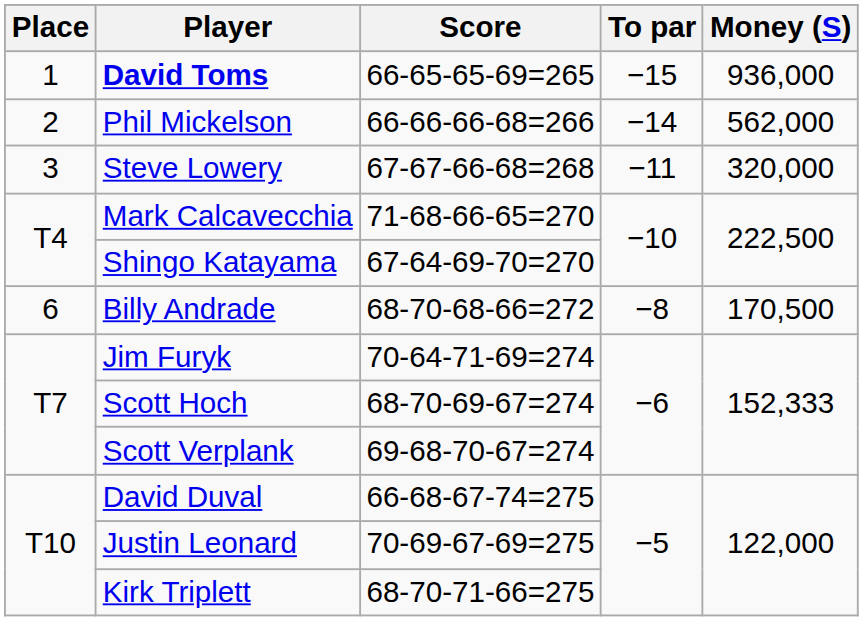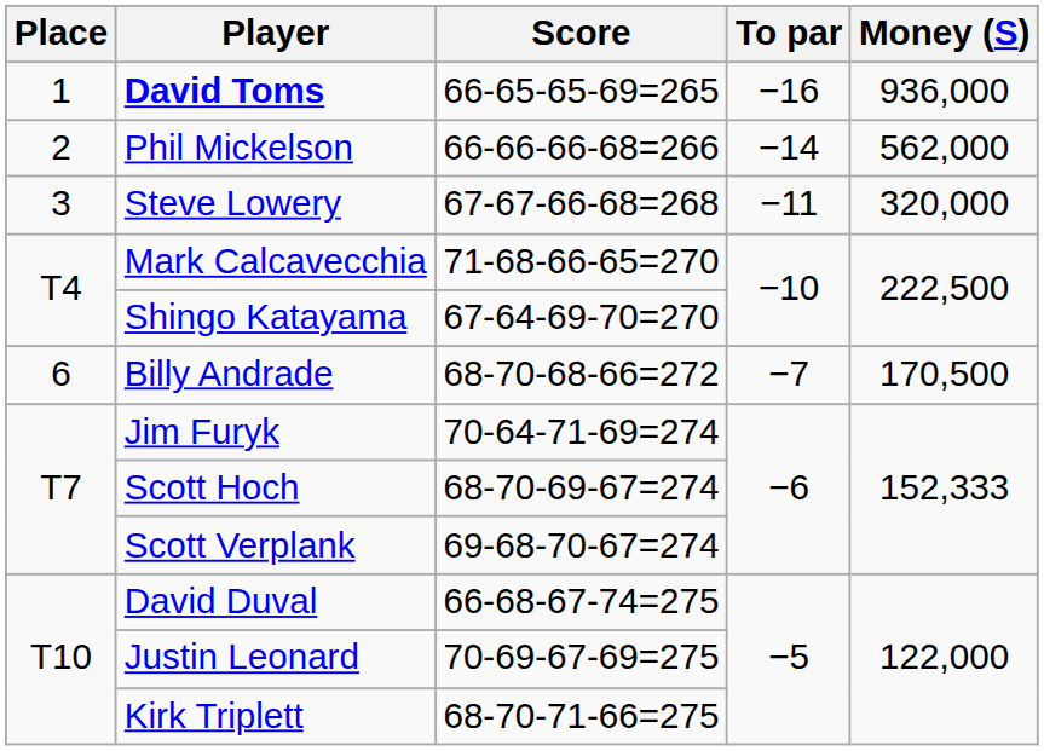David Toms | To par: −15 -> −16
Billy Andrade | To par: −8 -> −7
